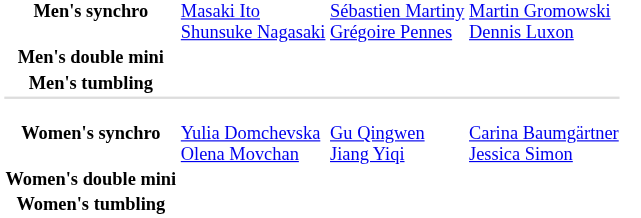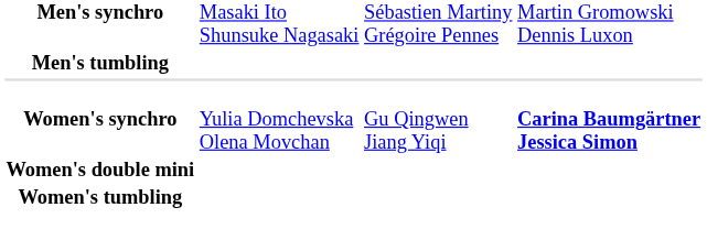- row: Men's double mini
Women's synchro | column 4: normal -> bold
